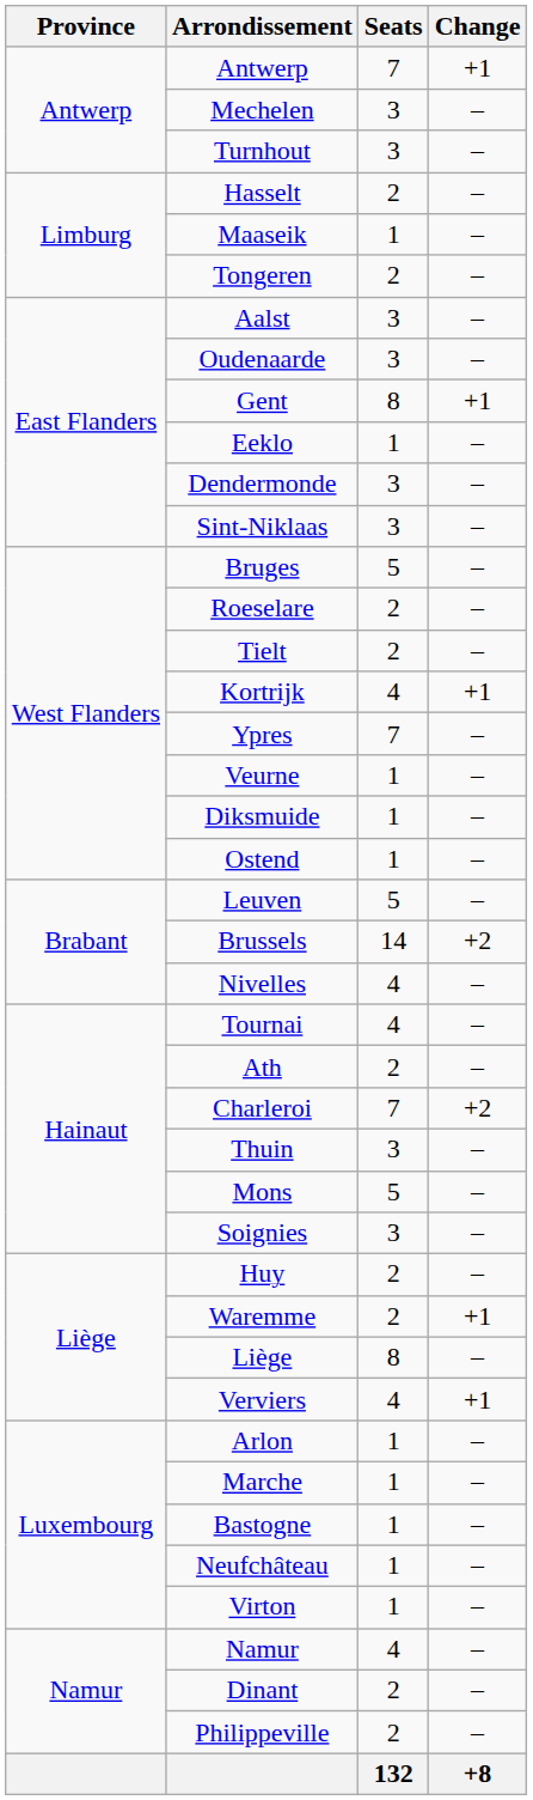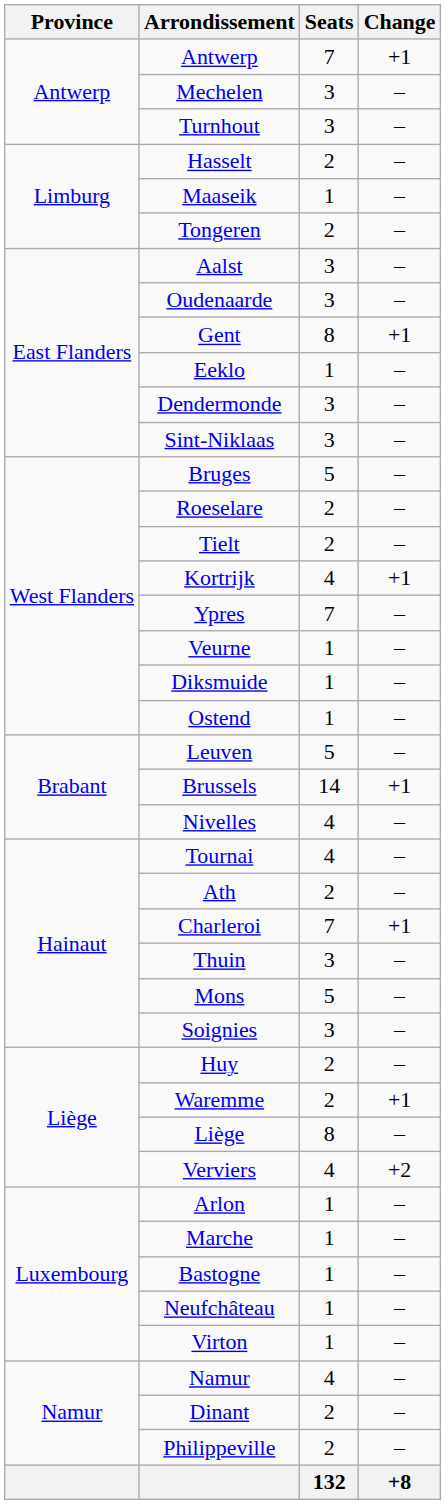Brussels | Change: +2 -> +1
Charleroi | Change: +2 -> +1
Verviers | Change: +1 -> +2
